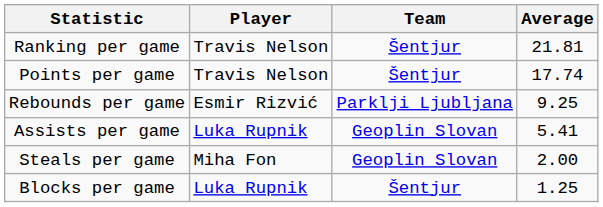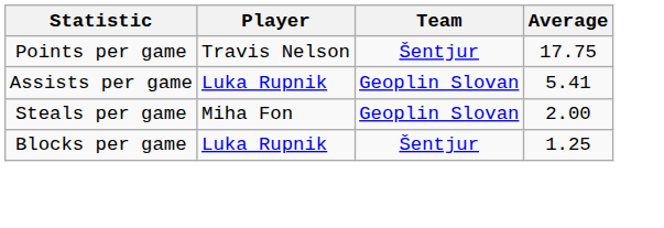- row: Ranking per game | Travis Nelson | Šentjur | 21.81
Points per game | Average: 17.74 -> 17.75
- row: Rebounds per game | Esmir Rizvić | Parklji Ljubljana | 9.25
